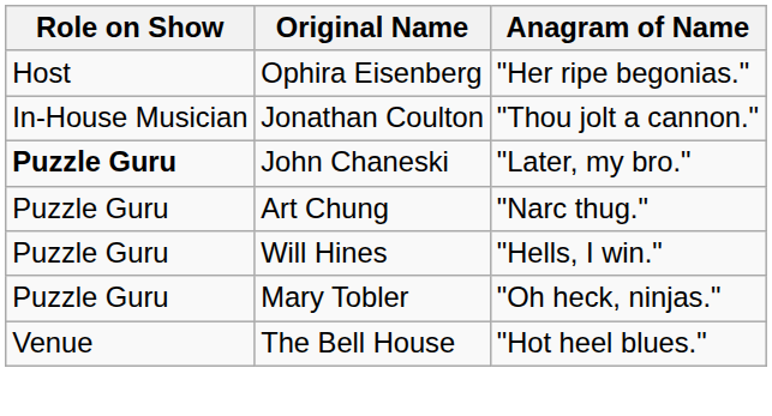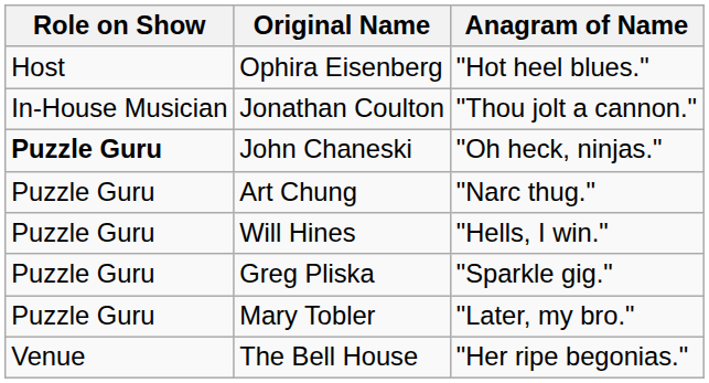Ophira Eisenberg | Anagram of Name: "Her ripe begonias." -> "Hot heel blues."
John Chaneski | Anagram of Name: "Later, my bro." -> "Oh heck, ninjas."
+ row: Puzzle Guru | Greg Pliska | "Sparkle gig."
Mary Tobler | Anagram of Name: "Oh heck, ninjas." -> "Later, my bro."
The Bell House | Anagram of Name: "Hot heel blues." -> "Her ripe begonias."
